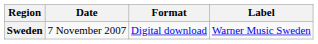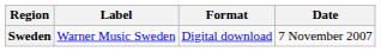columns swapped: Date <-> Label
